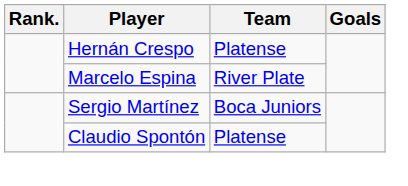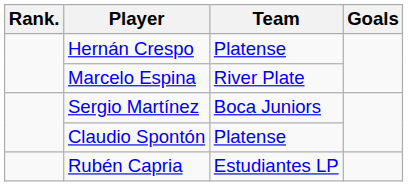+ row: Rubén Capria | Estudiantes LP
